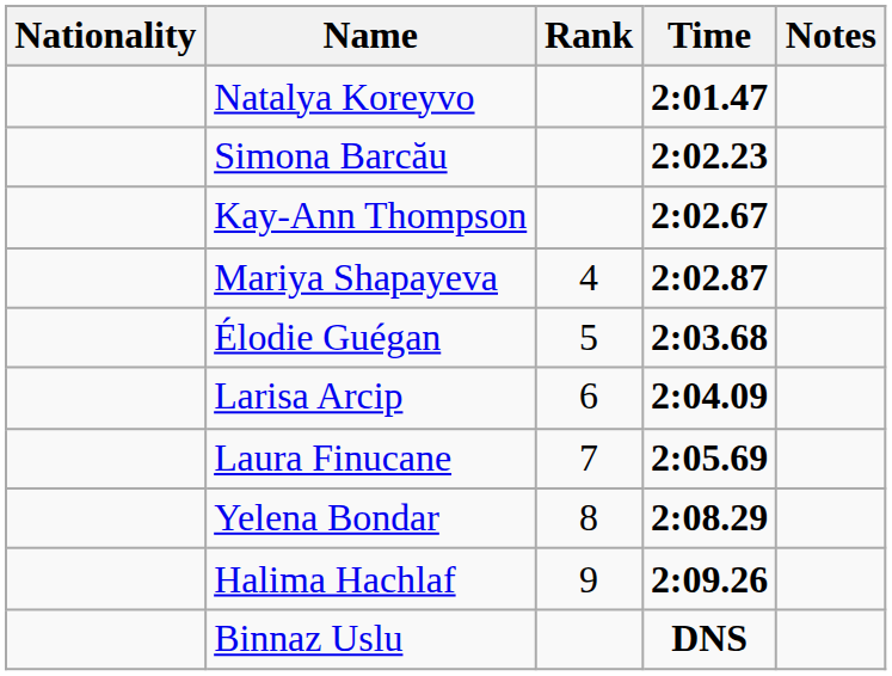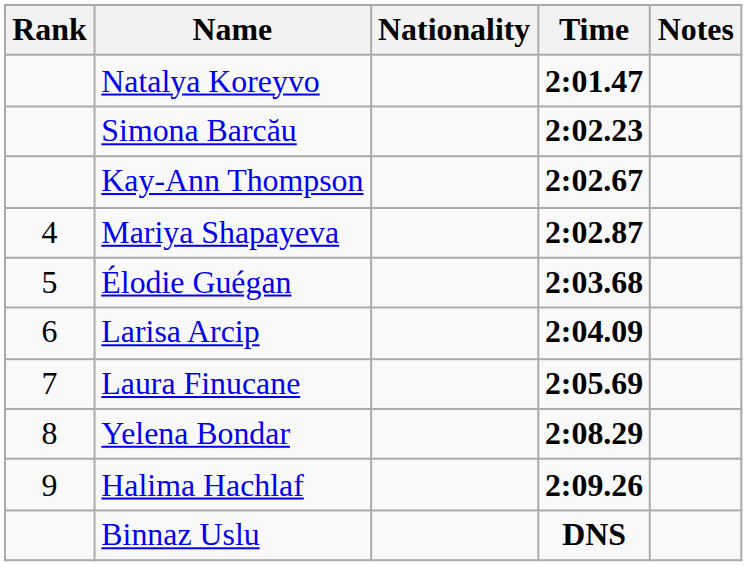columns swapped: Rank <-> Nationality
